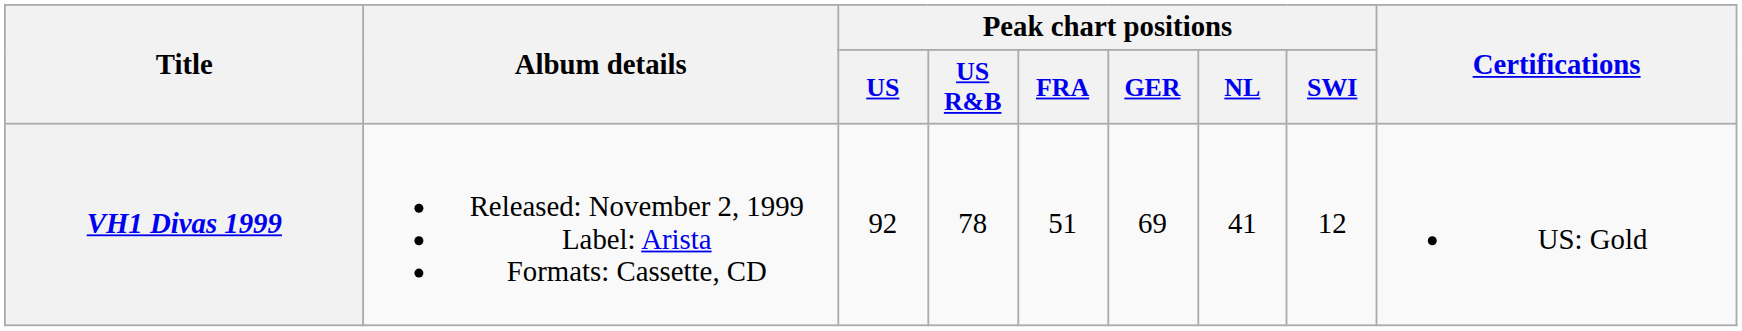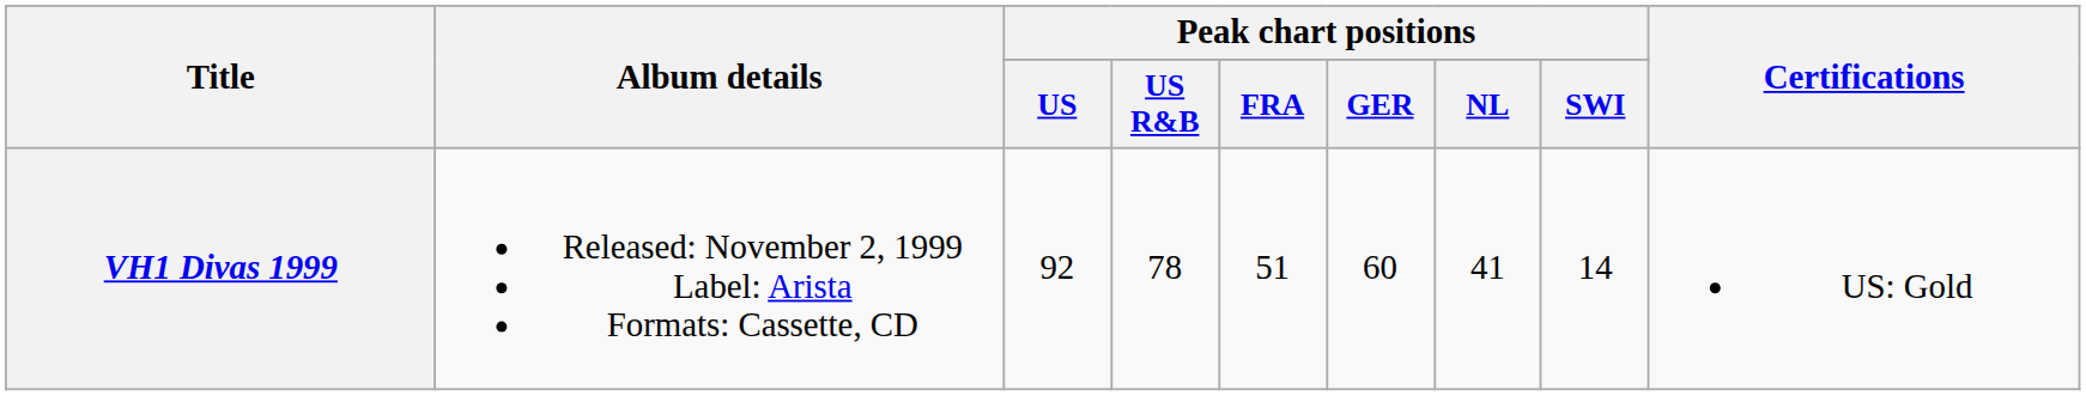VH1 Divas 1999 | Peak chart positions / GER: 69 -> 60
VH1 Divas 1999 | Peak chart positions / SWI: 12 -> 14
